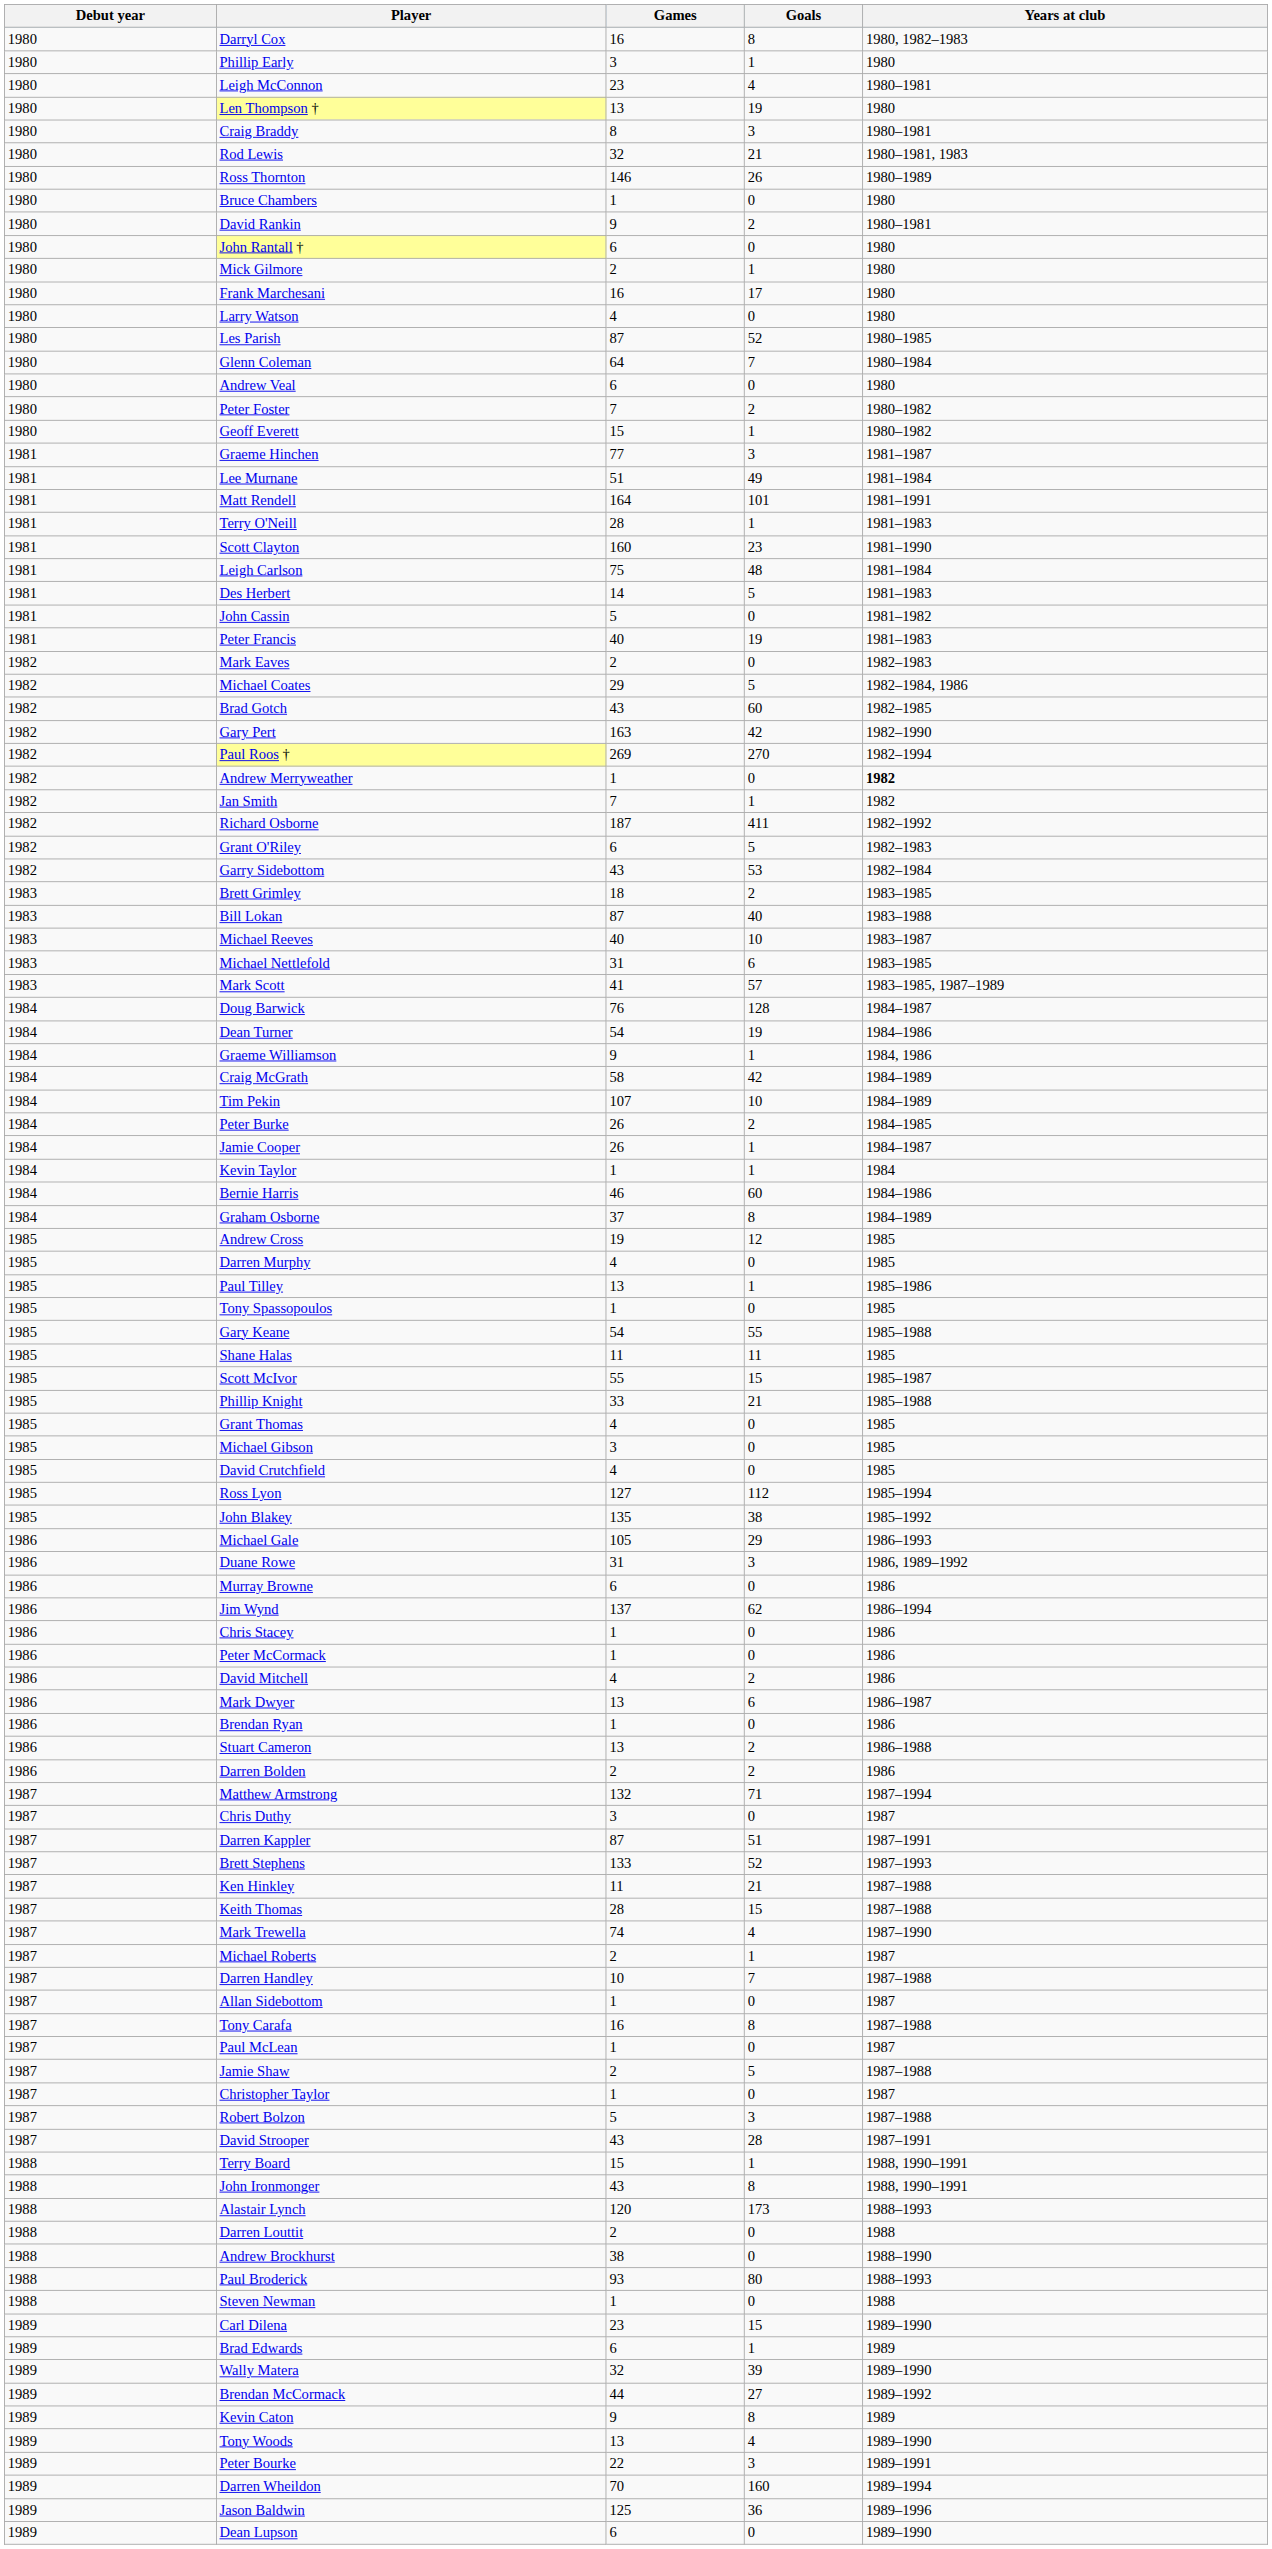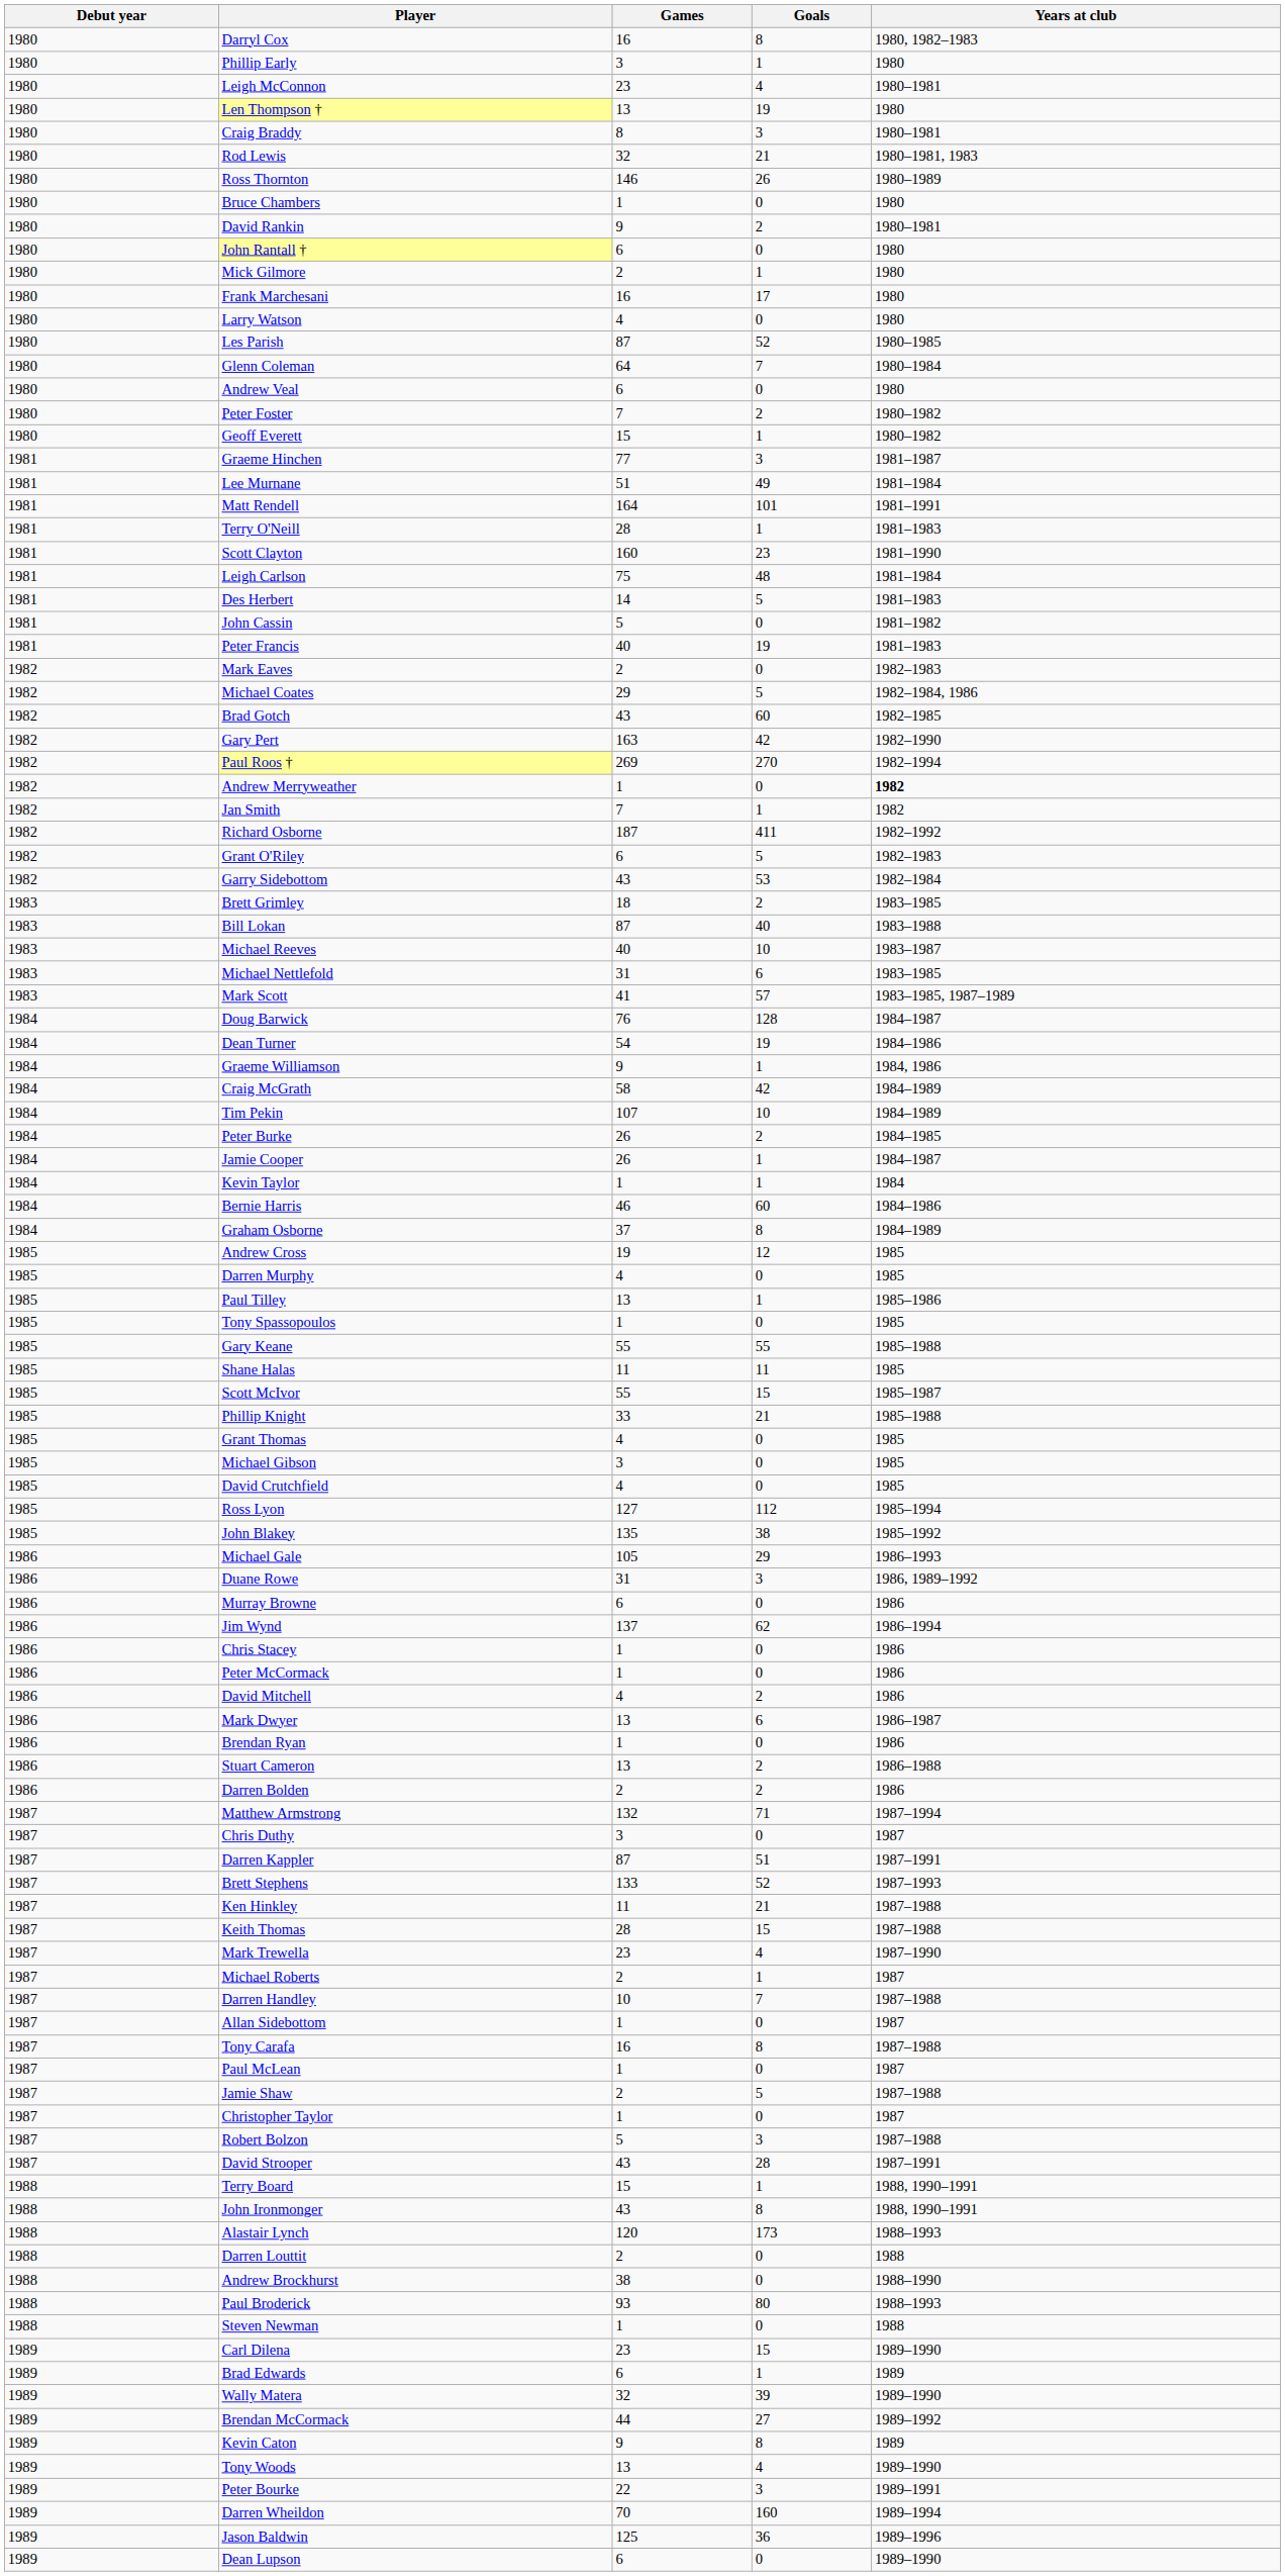Gary Keane | Games: 54 -> 55
Mark Trewella | Games: 74 -> 23
